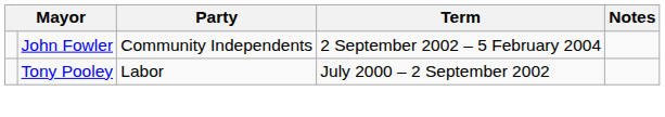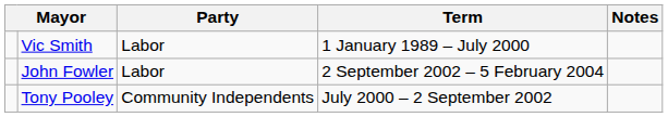+ row: Vic Smith | Labor | 1 January 1989 – July 2000
John Fowler | Party: Community Independents -> Labor
Tony Pooley | Party: Labor -> Community Independents
